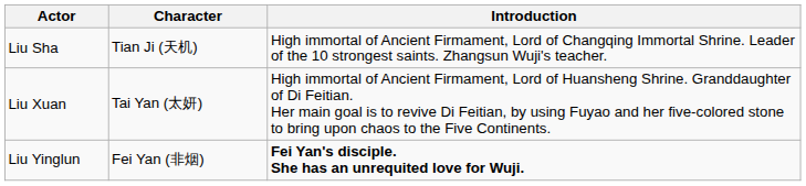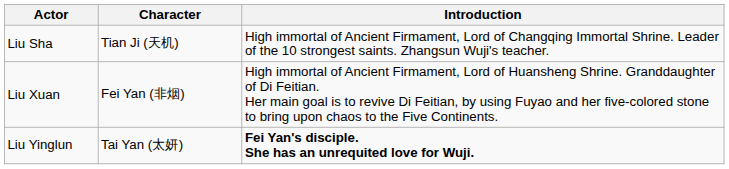Liu Xuan | Character: Tai Yan (太妍) -> Fei Yan (非烟)
Liu Yinglun | Character: Fei Yan (非烟) -> Tai Yan (太妍)
